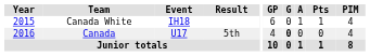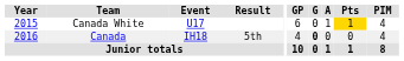Canada White | Event: IH18 -> U17
Canada White | Pts: no background -> gold background
Canada | Event: U17 -> IH18
